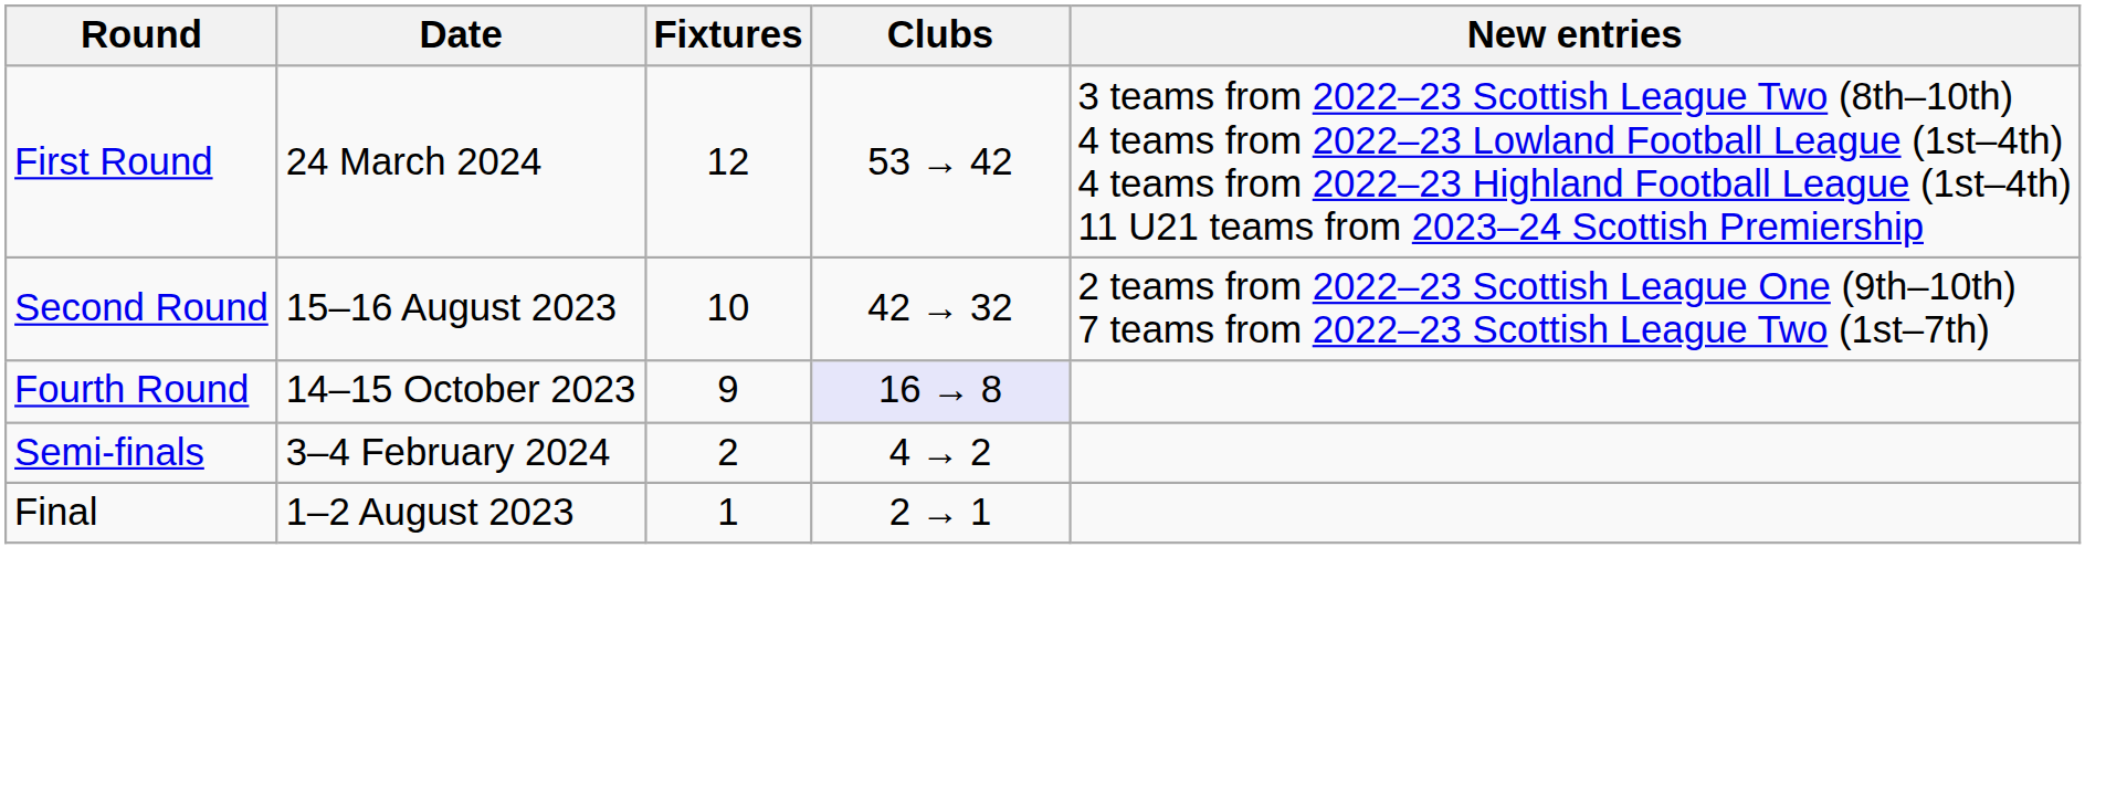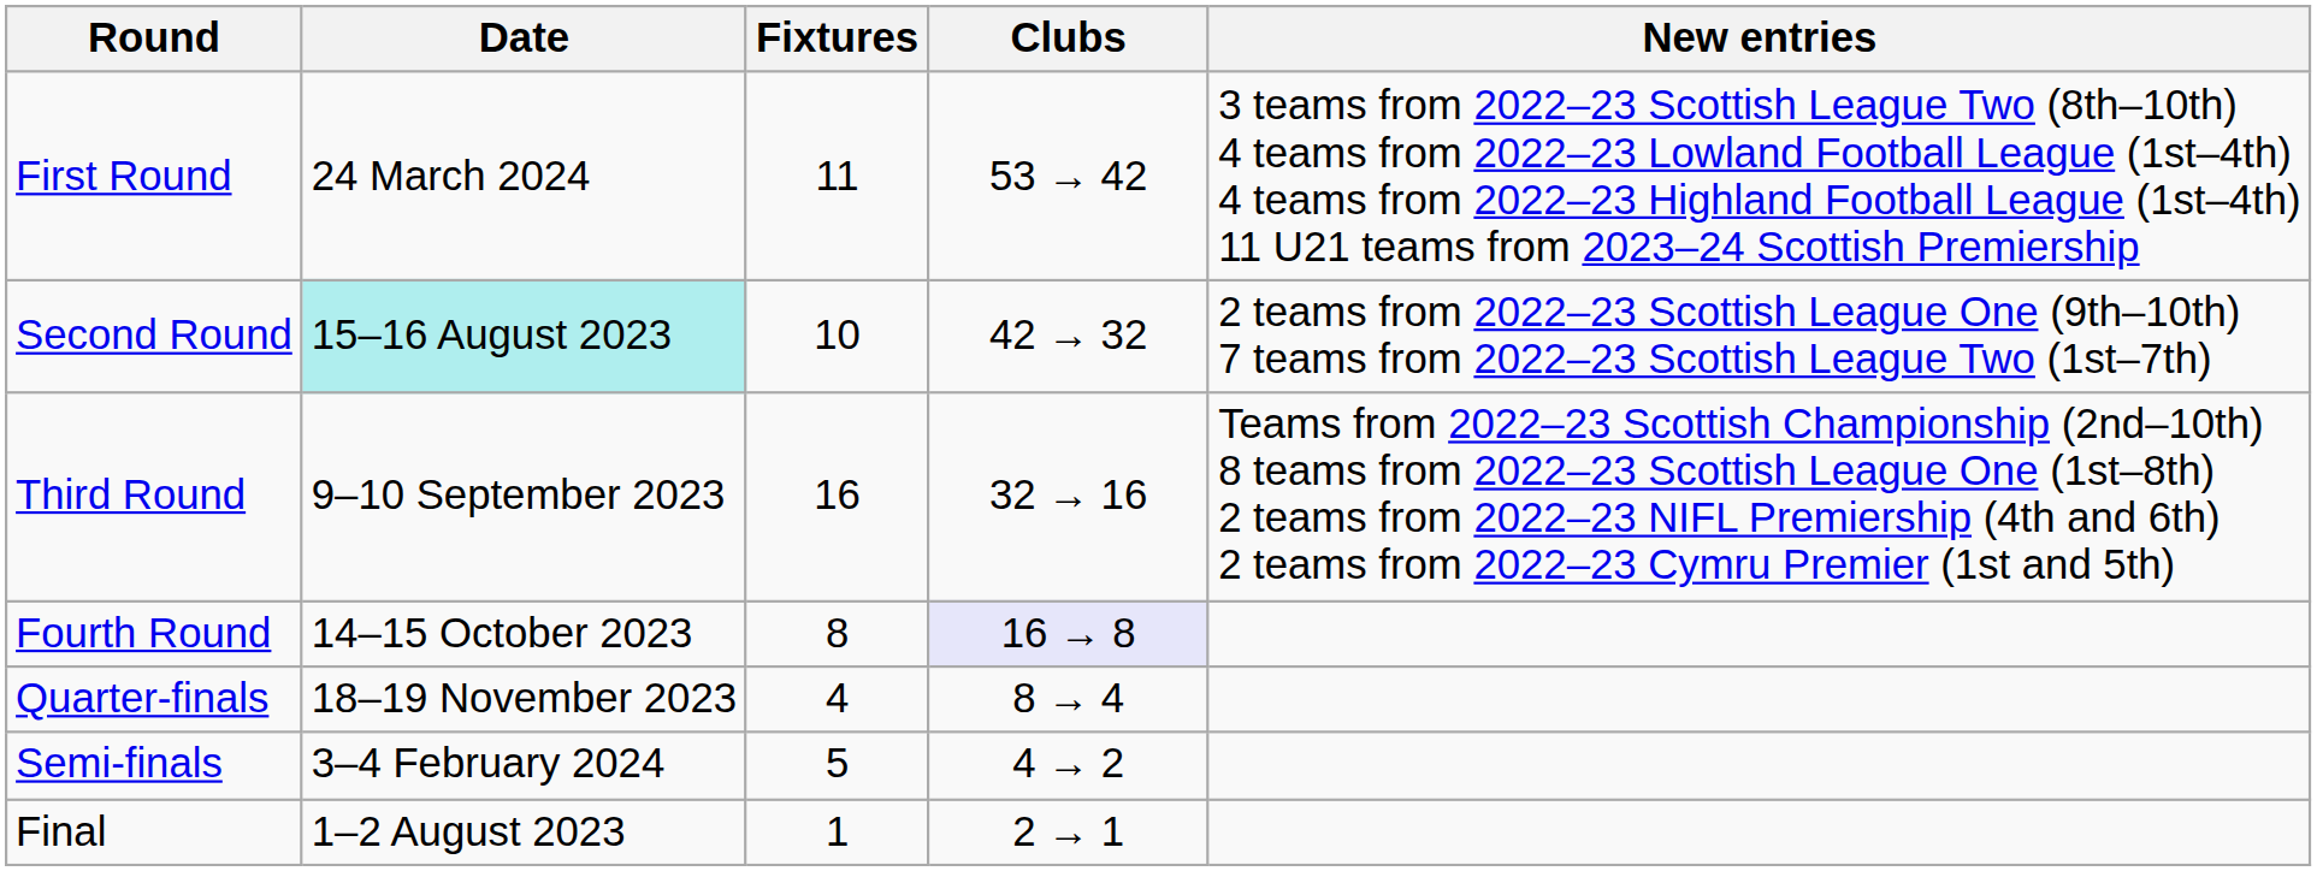First Round | Fixtures: 12 -> 11
Second Round | Date: no background -> paleturquoise background
+ row: Third Round | 9–10 September 2023 | 16 | 32 → 16 | Teams from 2022–23 Scottish Championship (2nd–10th) 8 teams from 2022–23 Scottish League One (1st–8th) 2 teams from 2022–23 NIFL Premiership (4th and 6th) 2 teams from 2022–23 Cymru Premier (1st and 5th)
Fourth Round | Fixtures: 9 -> 8
+ row: Quarter-finals | 18–19 November 2023 | 4 | 8 → 4
Semi-finals | Fixtures: 2 -> 5
